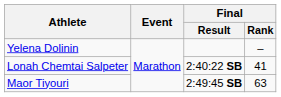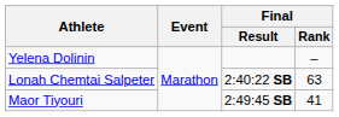Lonah Chemtai Salpeter | Final / Rank: 41 -> 63
Maor Tiyouri | Final / Rank: 63 -> 41
